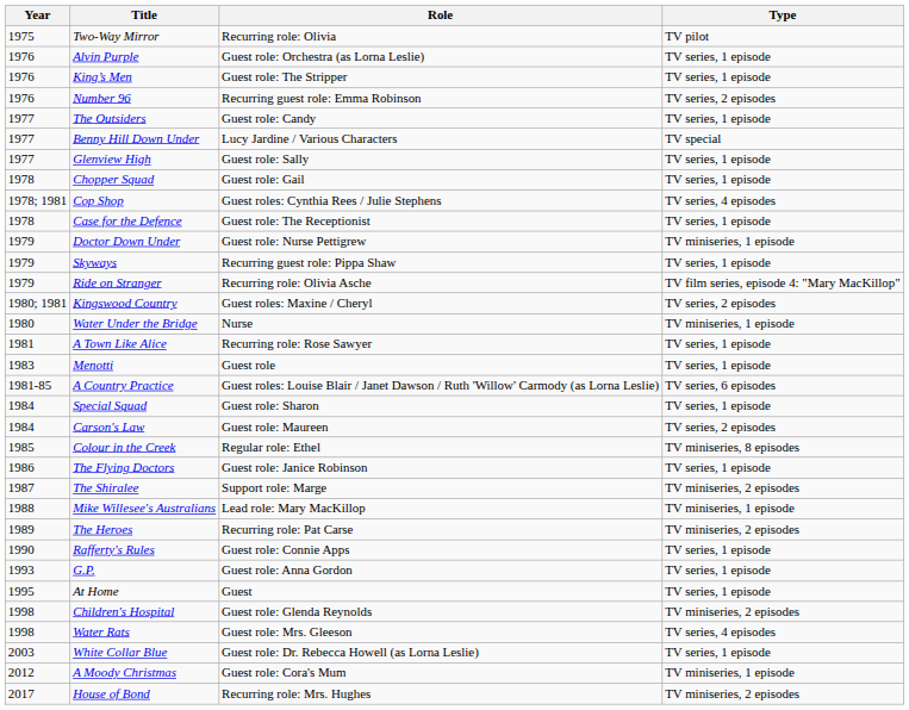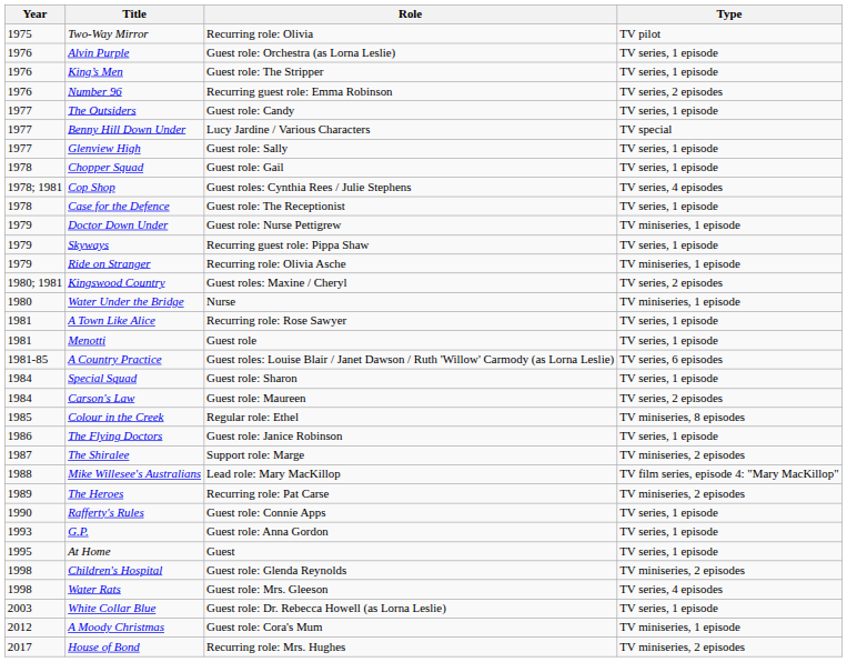Ride on Stranger | Type: TV film series, episode 4: "Mary MacKillop" -> TV miniseries, 1 episode
Menotti | Year: 1983 -> 1981
Mike Willesee's Australians | Type: TV miniseries, 1 episode -> TV film series, episode 4: "Mary MacKillop"
